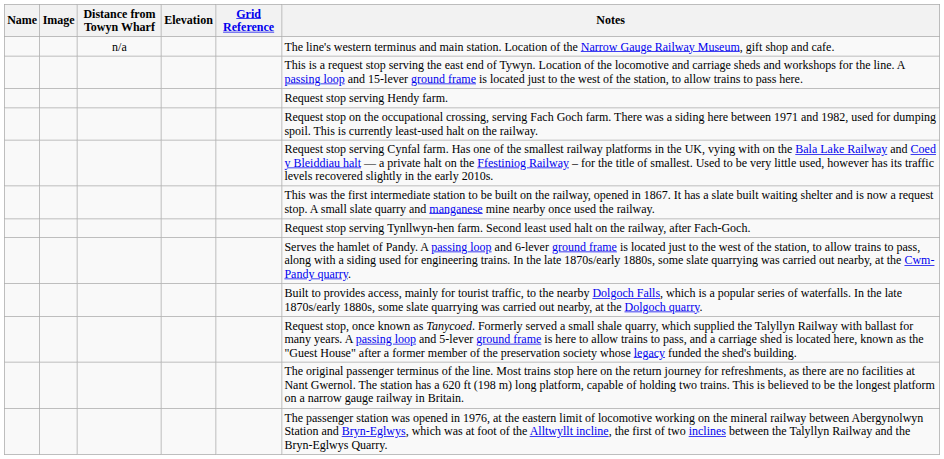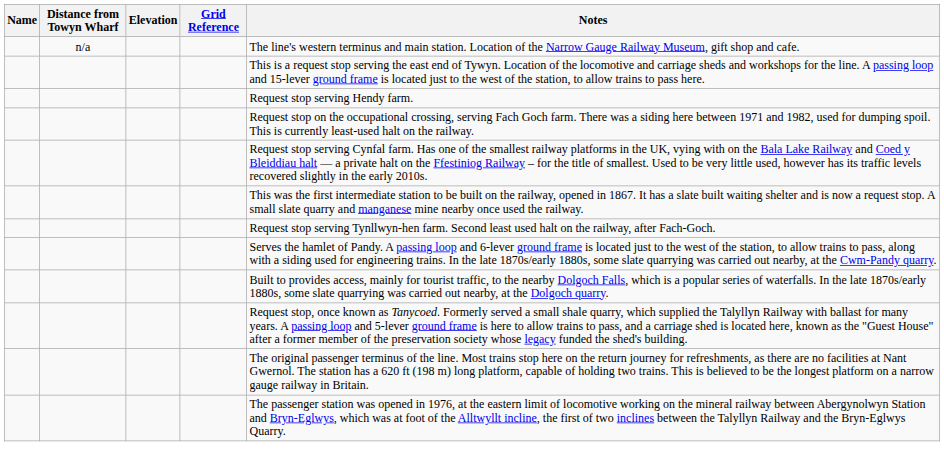- column: Image
